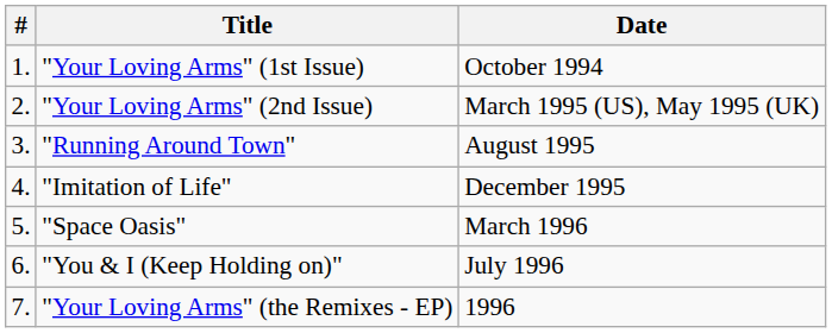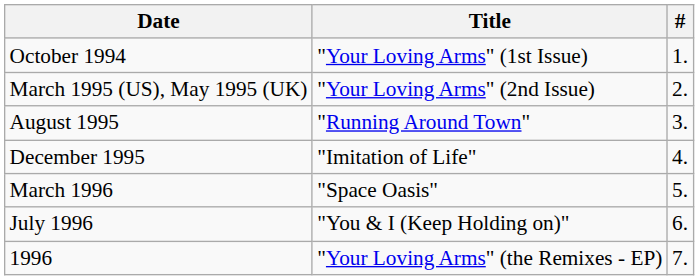columns swapped: # <-> Date
